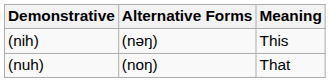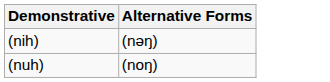- column: Meaning | This | That
